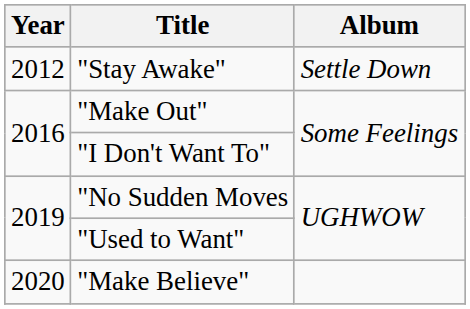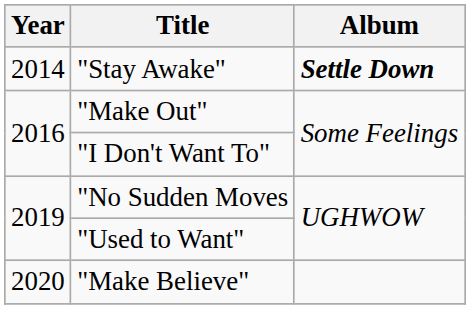"Stay Awake" | Year: 2012 -> 2014
"Stay Awake" | Album: normal -> bold
